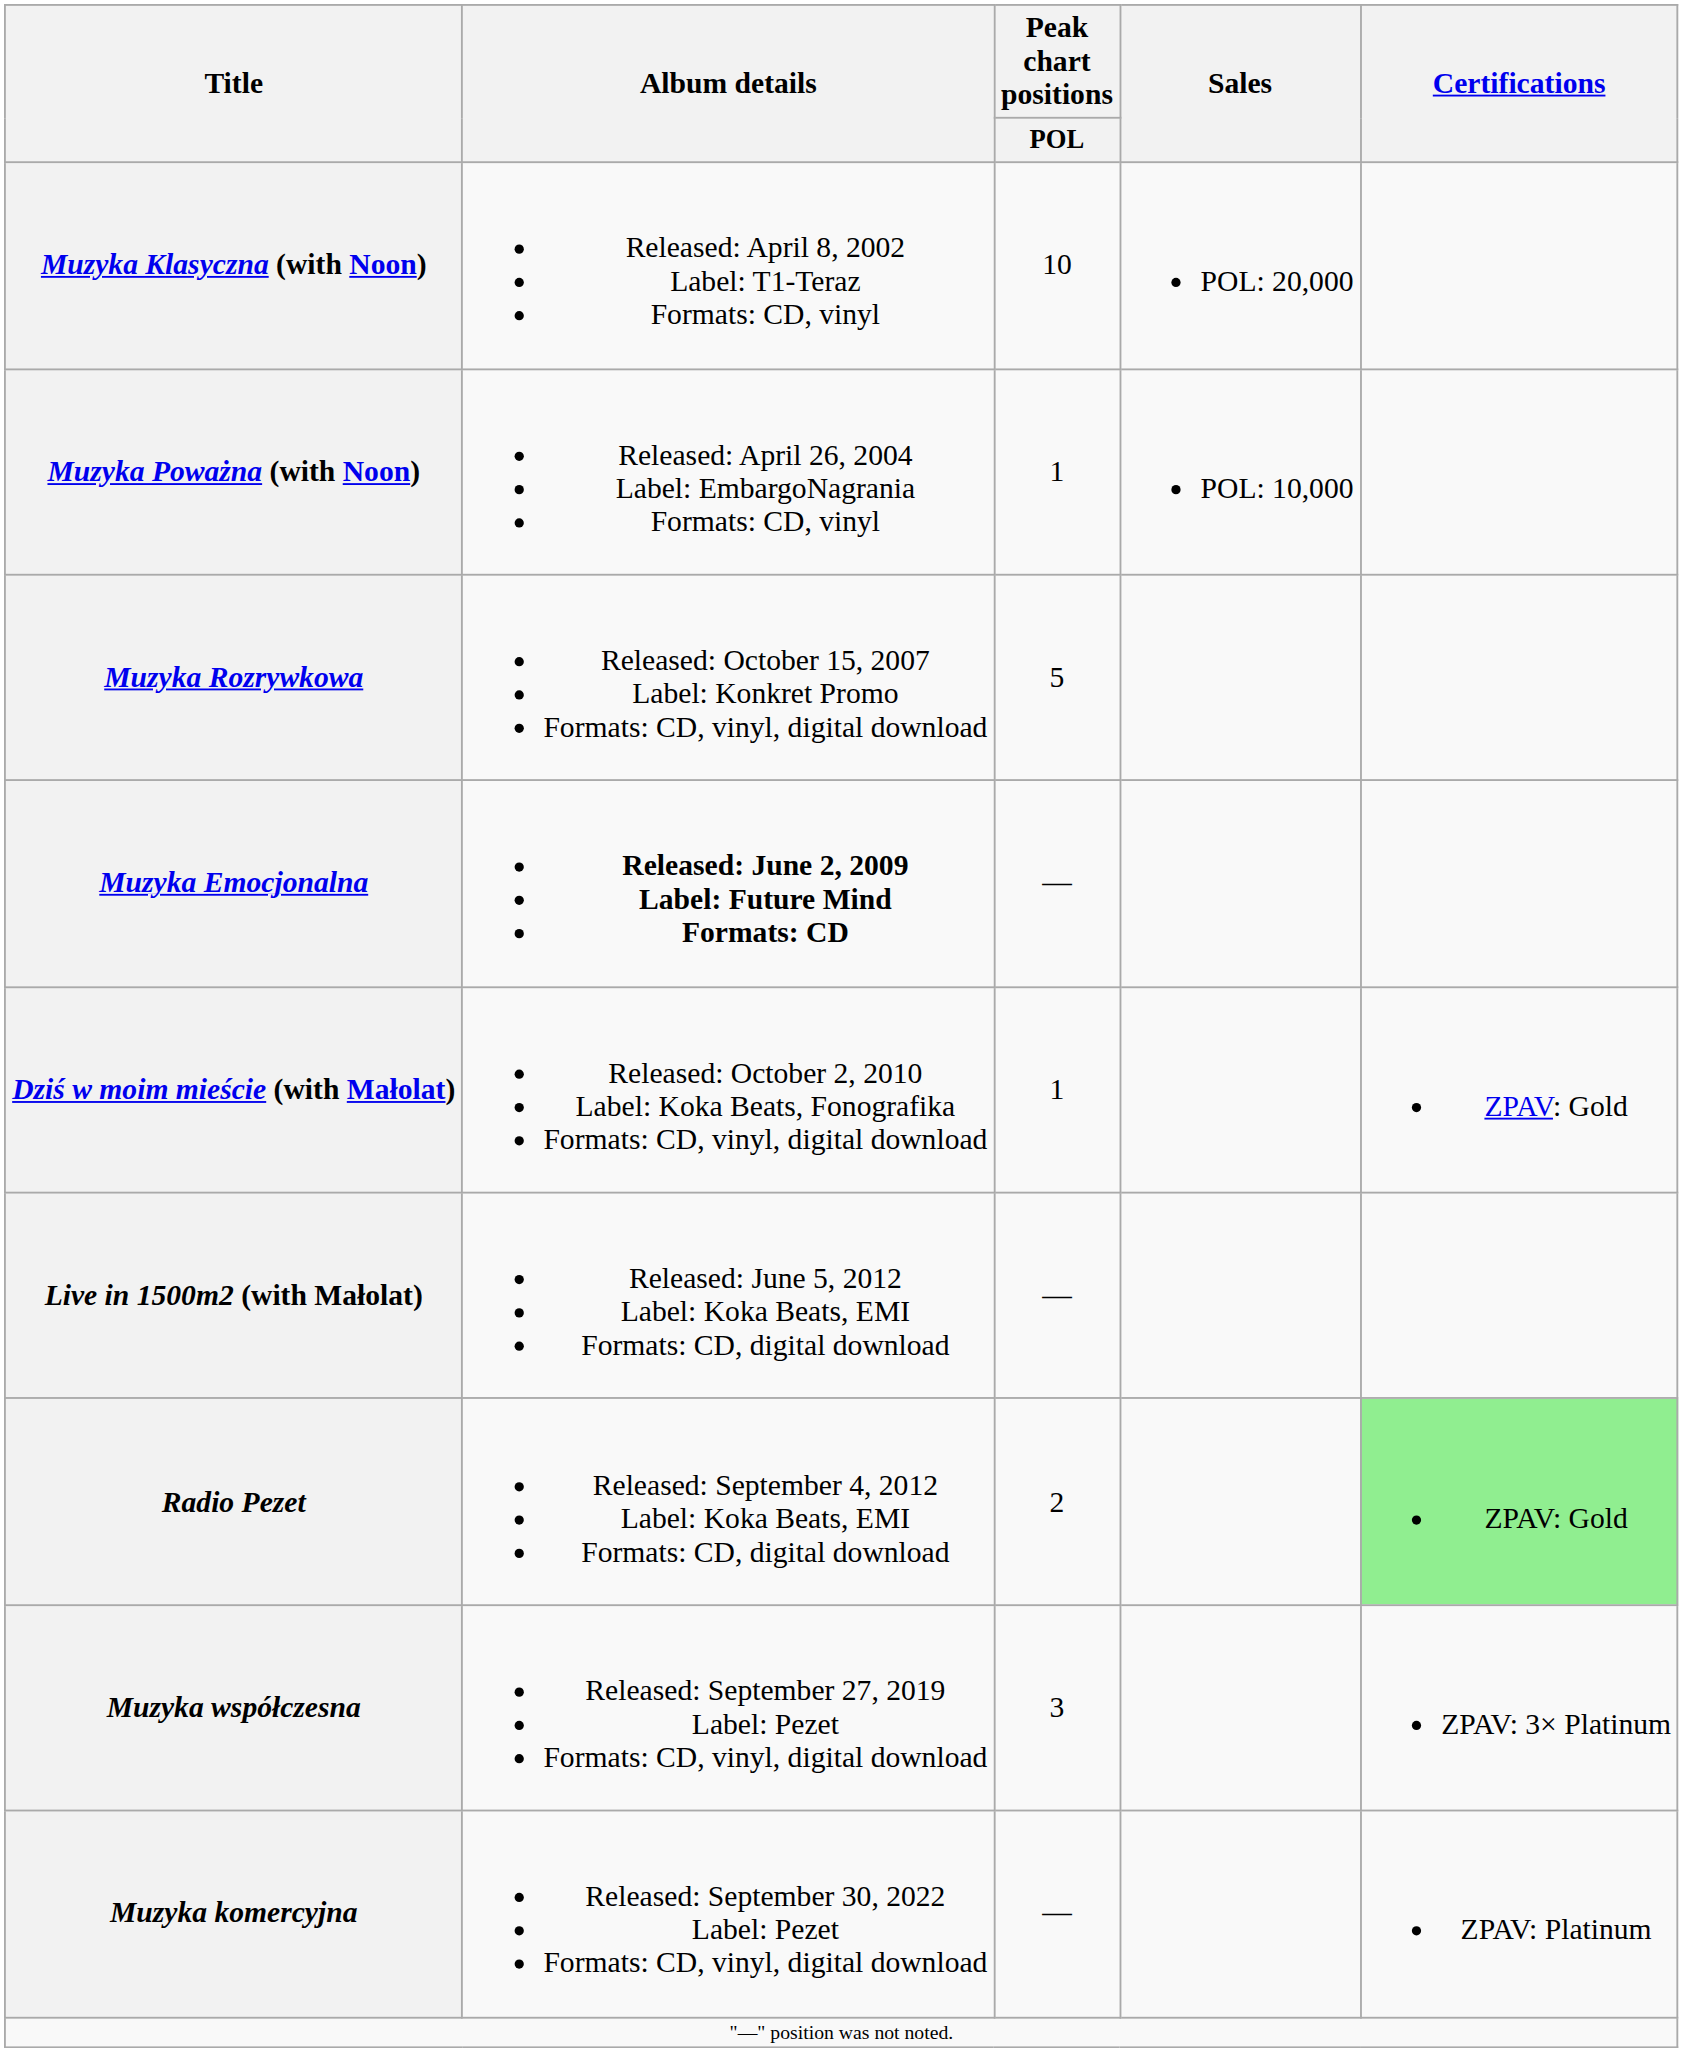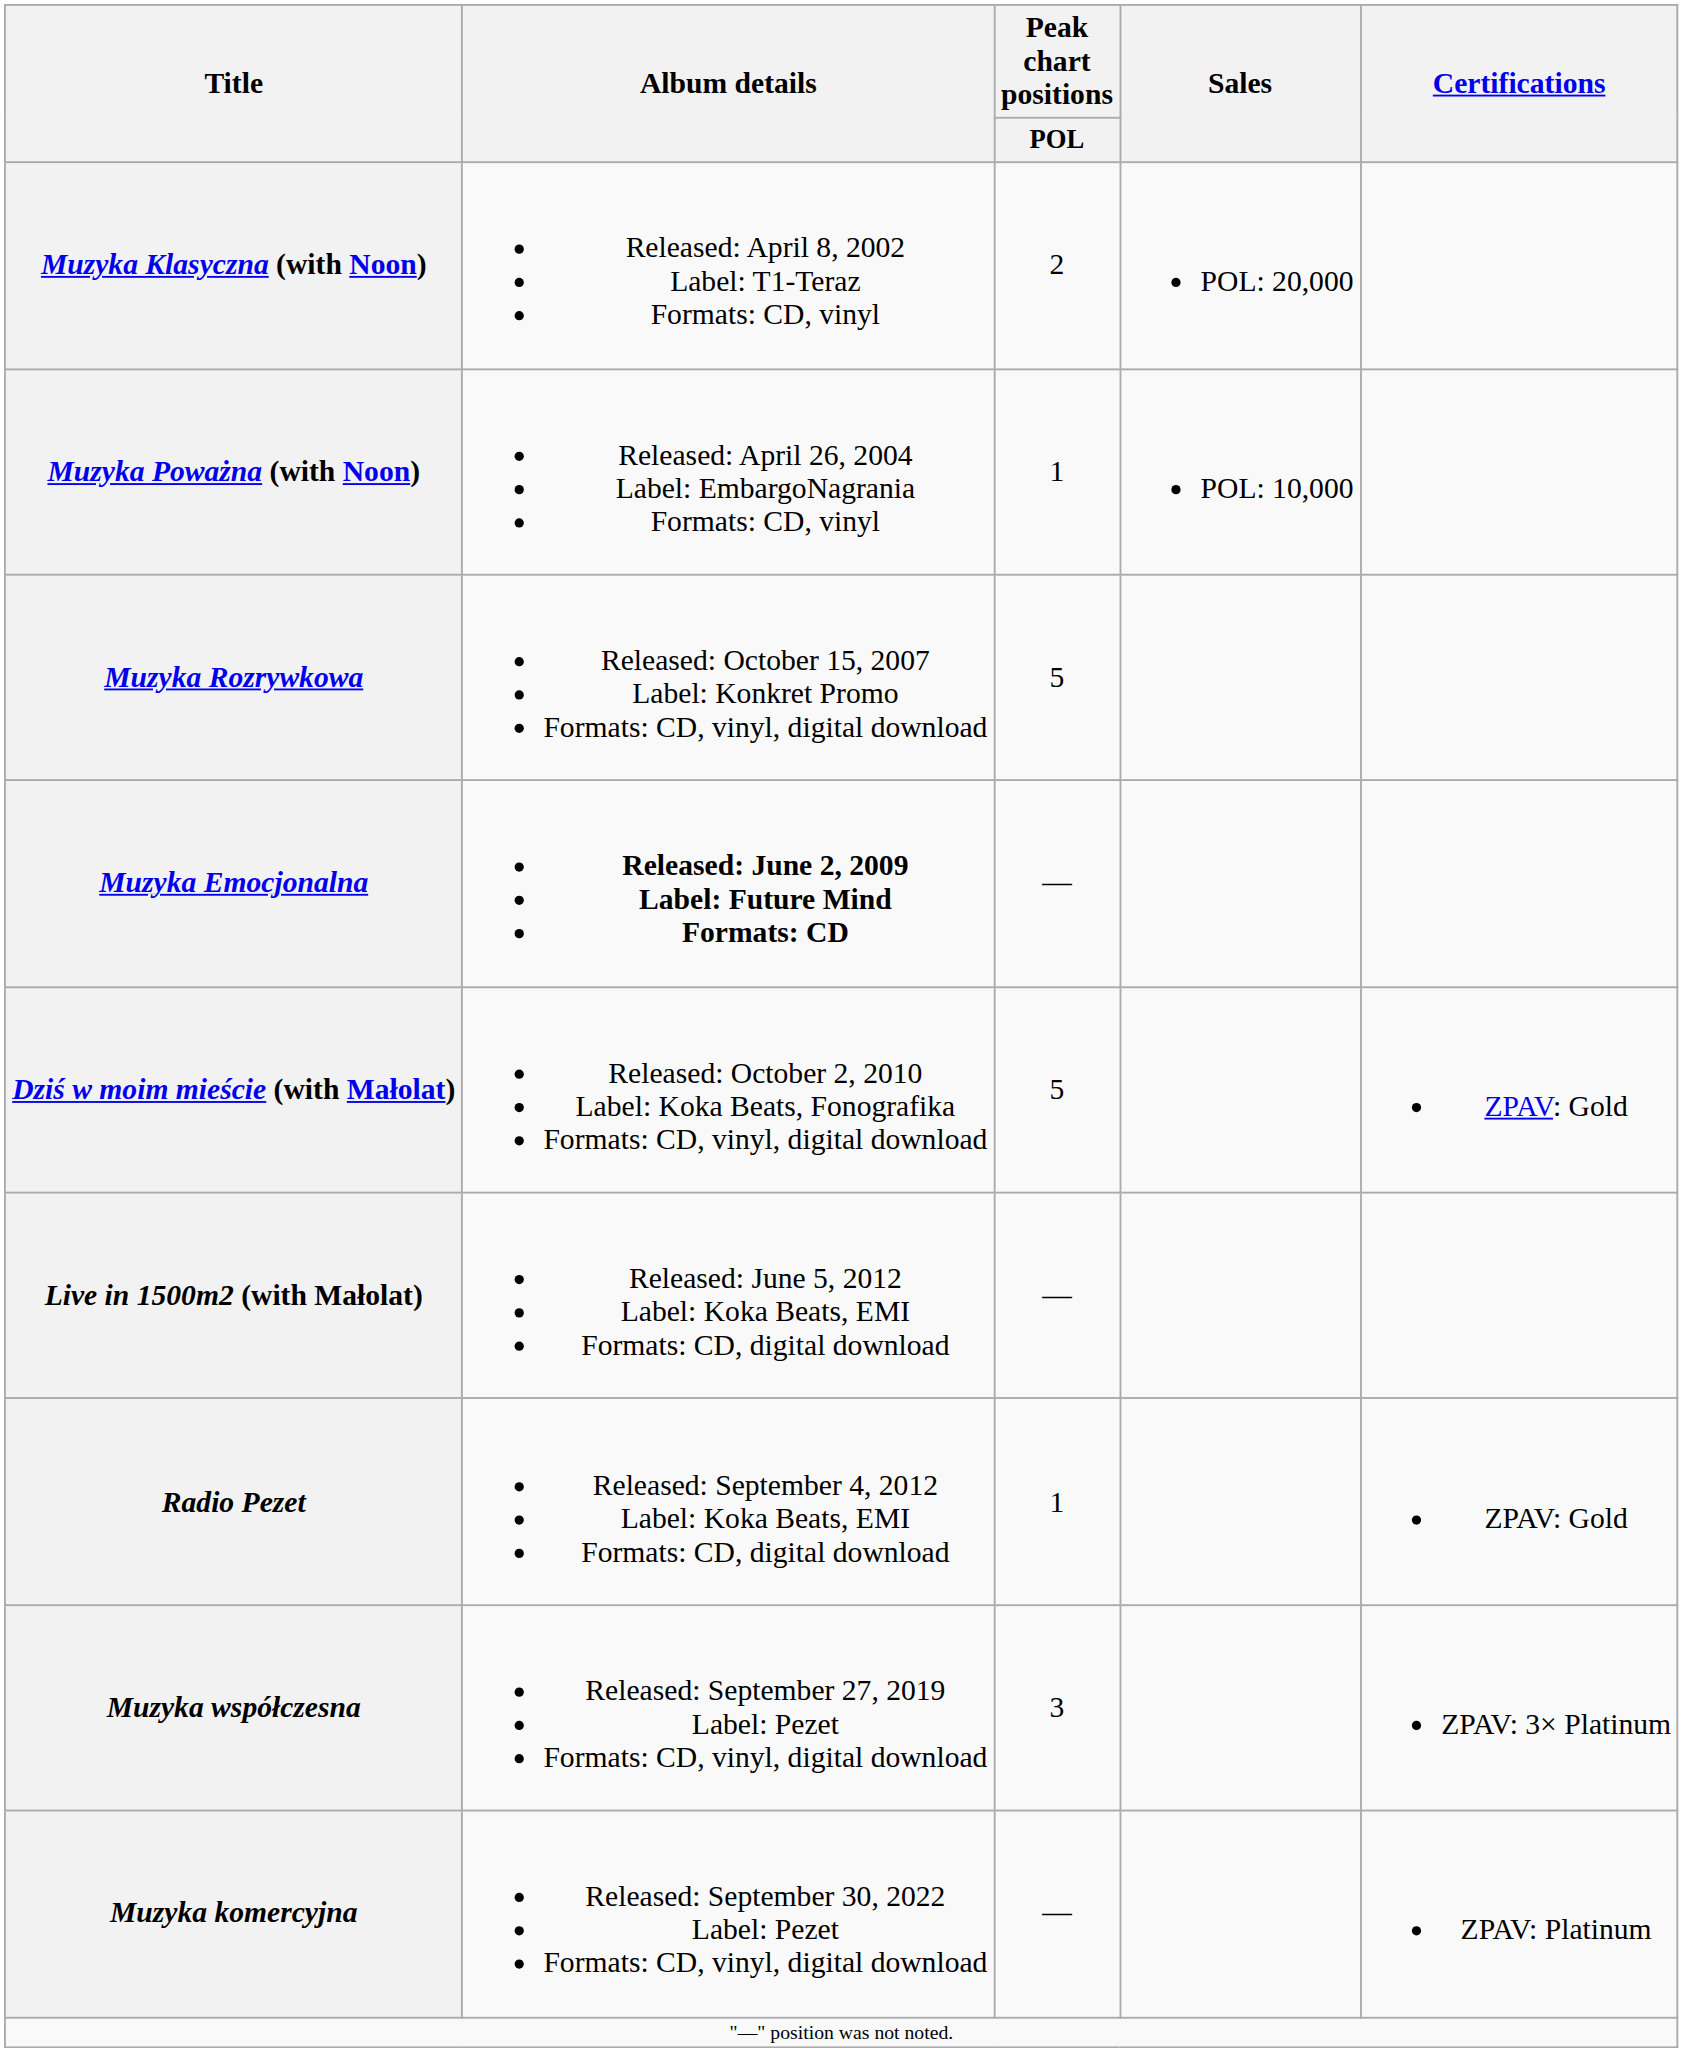Muzyka Klasyczna (with Noon) | Peak chart positions / POL: 10 -> 2
Dziś w moim mieście (with Małolat) | Peak chart positions / POL: 1 -> 5
Radio Pezet | Peak chart positions / POL: 2 -> 1
Radio Pezet | Certifications: lightgreen background -> no background
